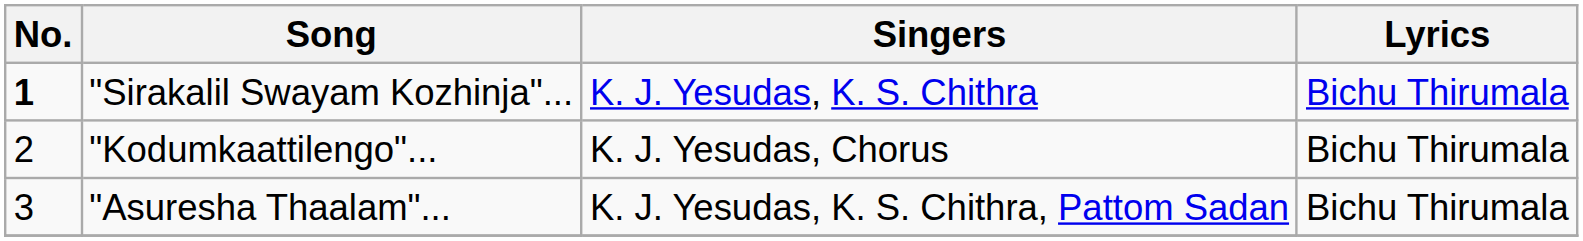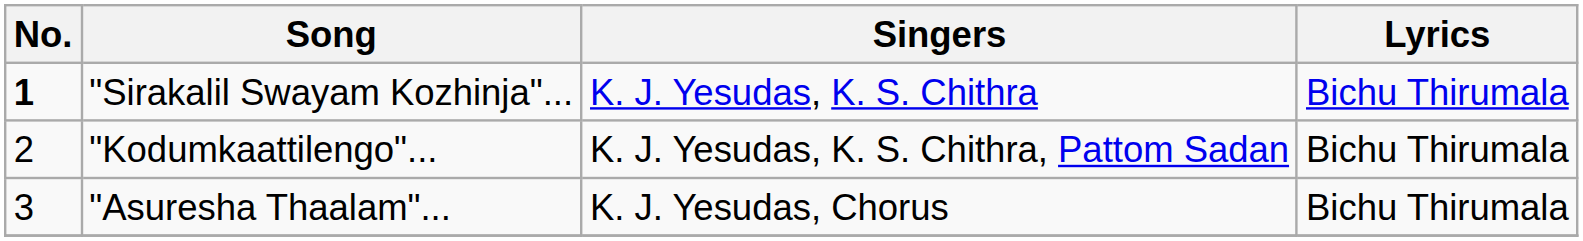"Kodumkaattilengo"... | Singers: K. J. Yesudas, Chorus -> K. J. Yesudas, K. S. Chithra, Pattom Sadan
"Asuresha Thaalam"... | Singers: K. J. Yesudas, K. S. Chithra, Pattom Sadan -> K. J. Yesudas, Chorus
